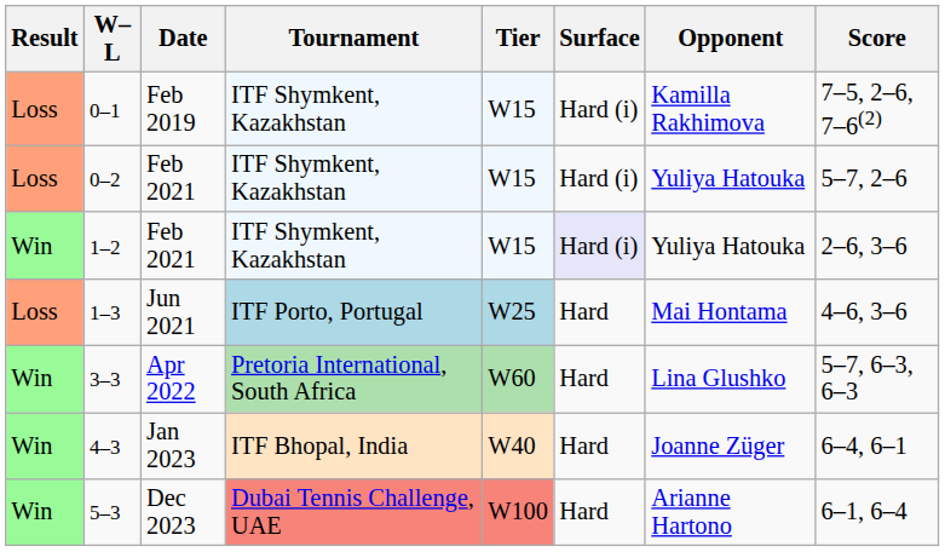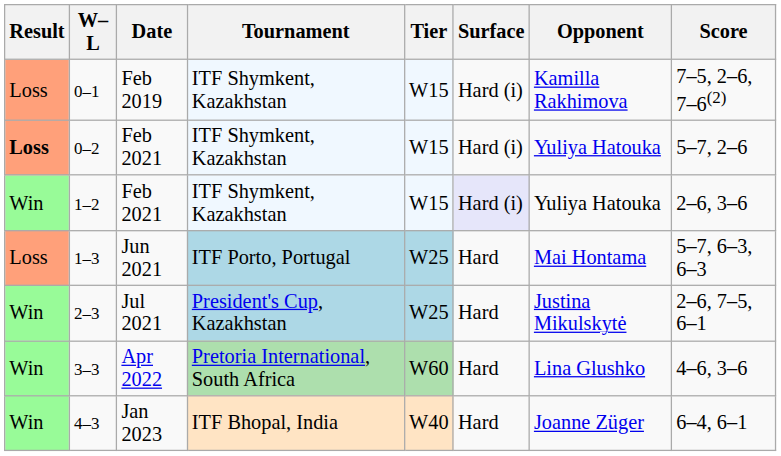0–2 | Result: normal -> bold
1–3 | Score: 4–6, 3–6 -> 5–7, 6–3, 6–3
+ row: Win | 2–3 | Jul 2021 | President's Cup, Kazakhstan | W25 | Hard | Justina Mikulskytė | 2–6, 7–5, 6–1
3–3 | Score: 5–7, 6–3, 6–3 -> 4–6, 3–6
- row: Win | 5–3 | Dec 2023 | Dubai Tennis Challenge, UAE | W100 | Hard | Arianne Hartono | 6–1, 6–4
